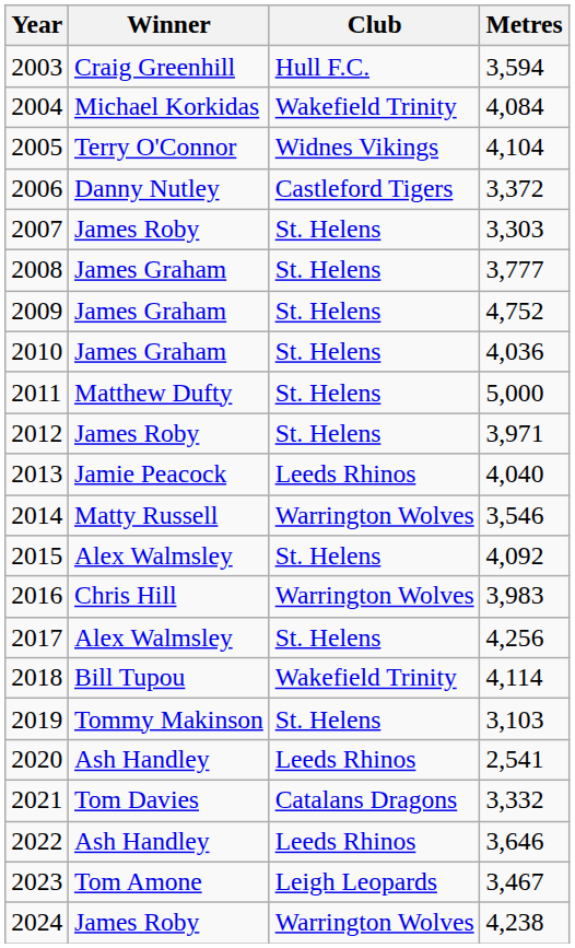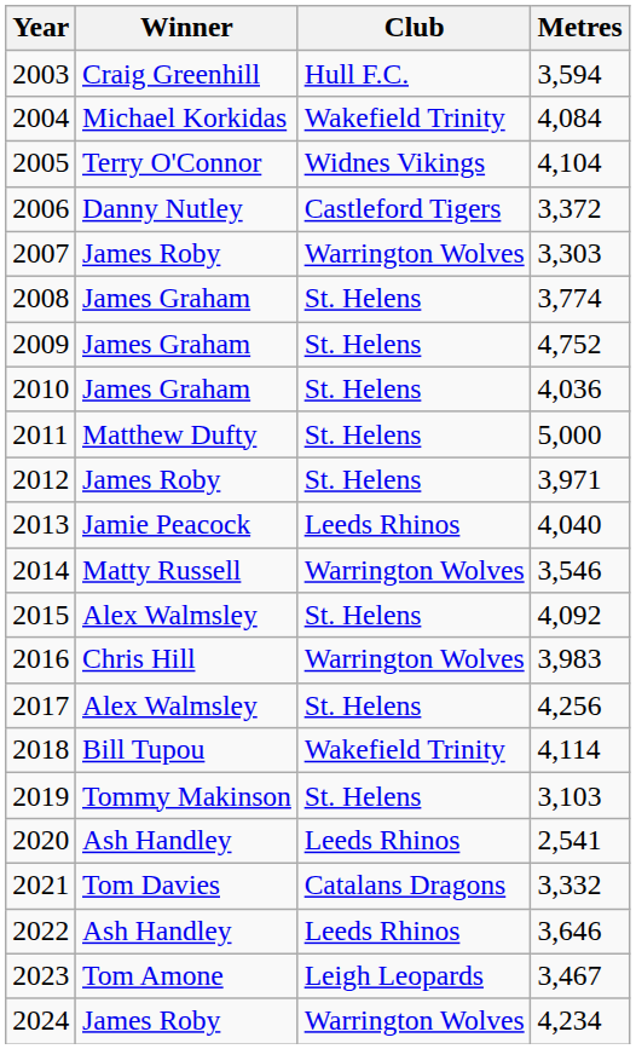2007 | Club: St. Helens -> Warrington Wolves
2008 | Metres: 3,777 -> 3,774
2024 | Metres: 4,238 -> 4,234
